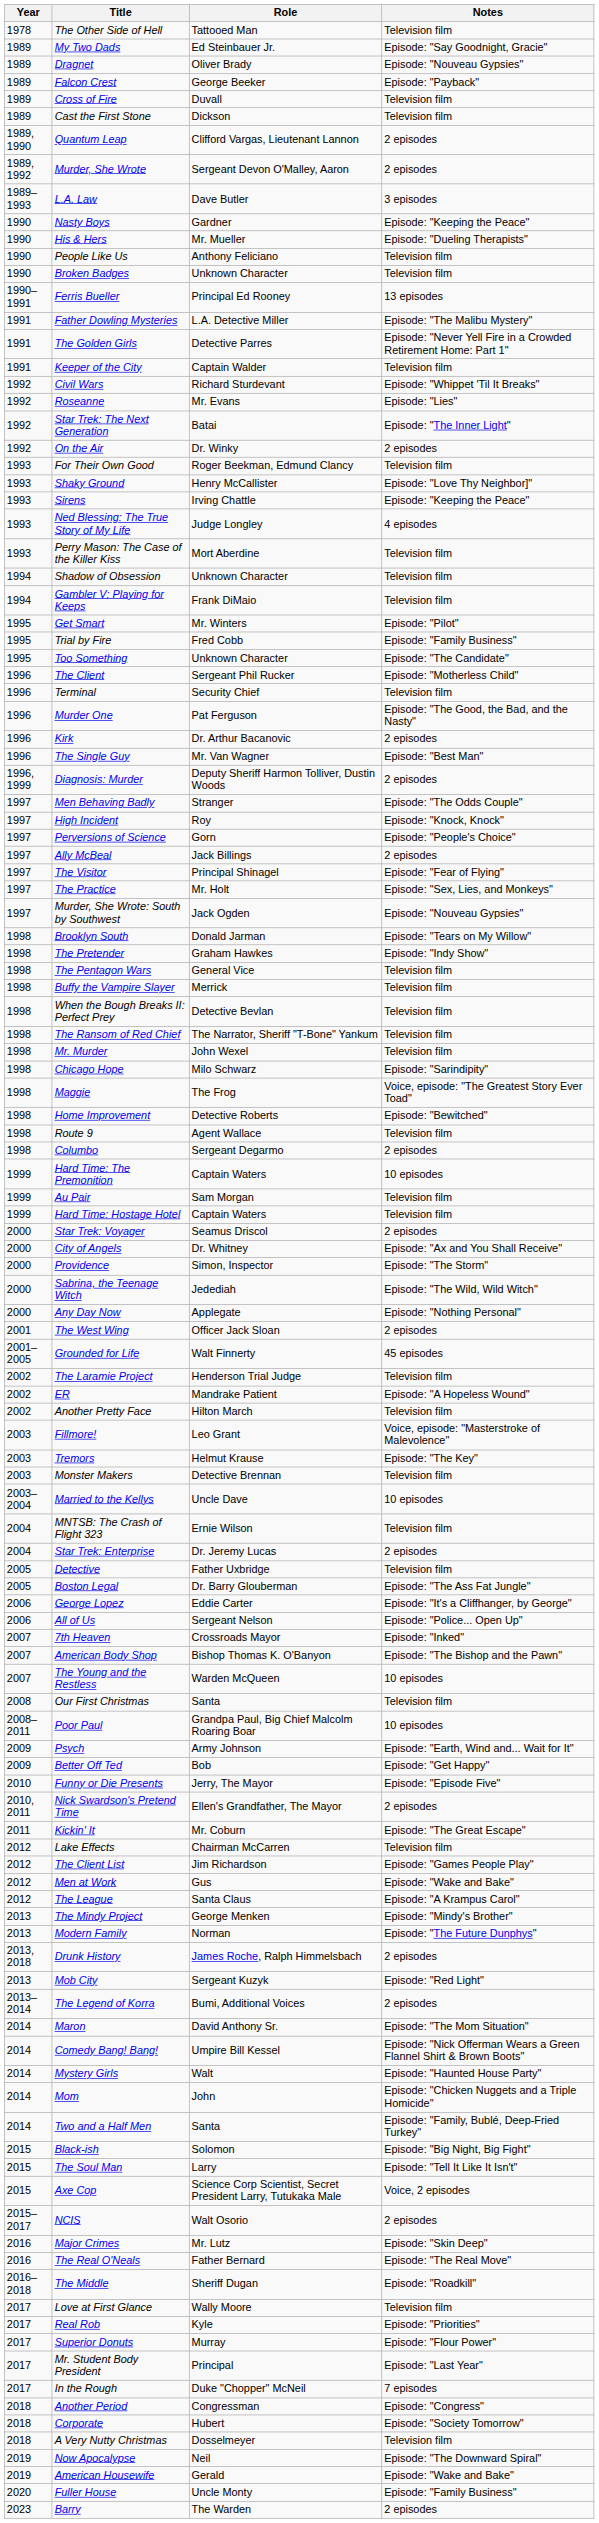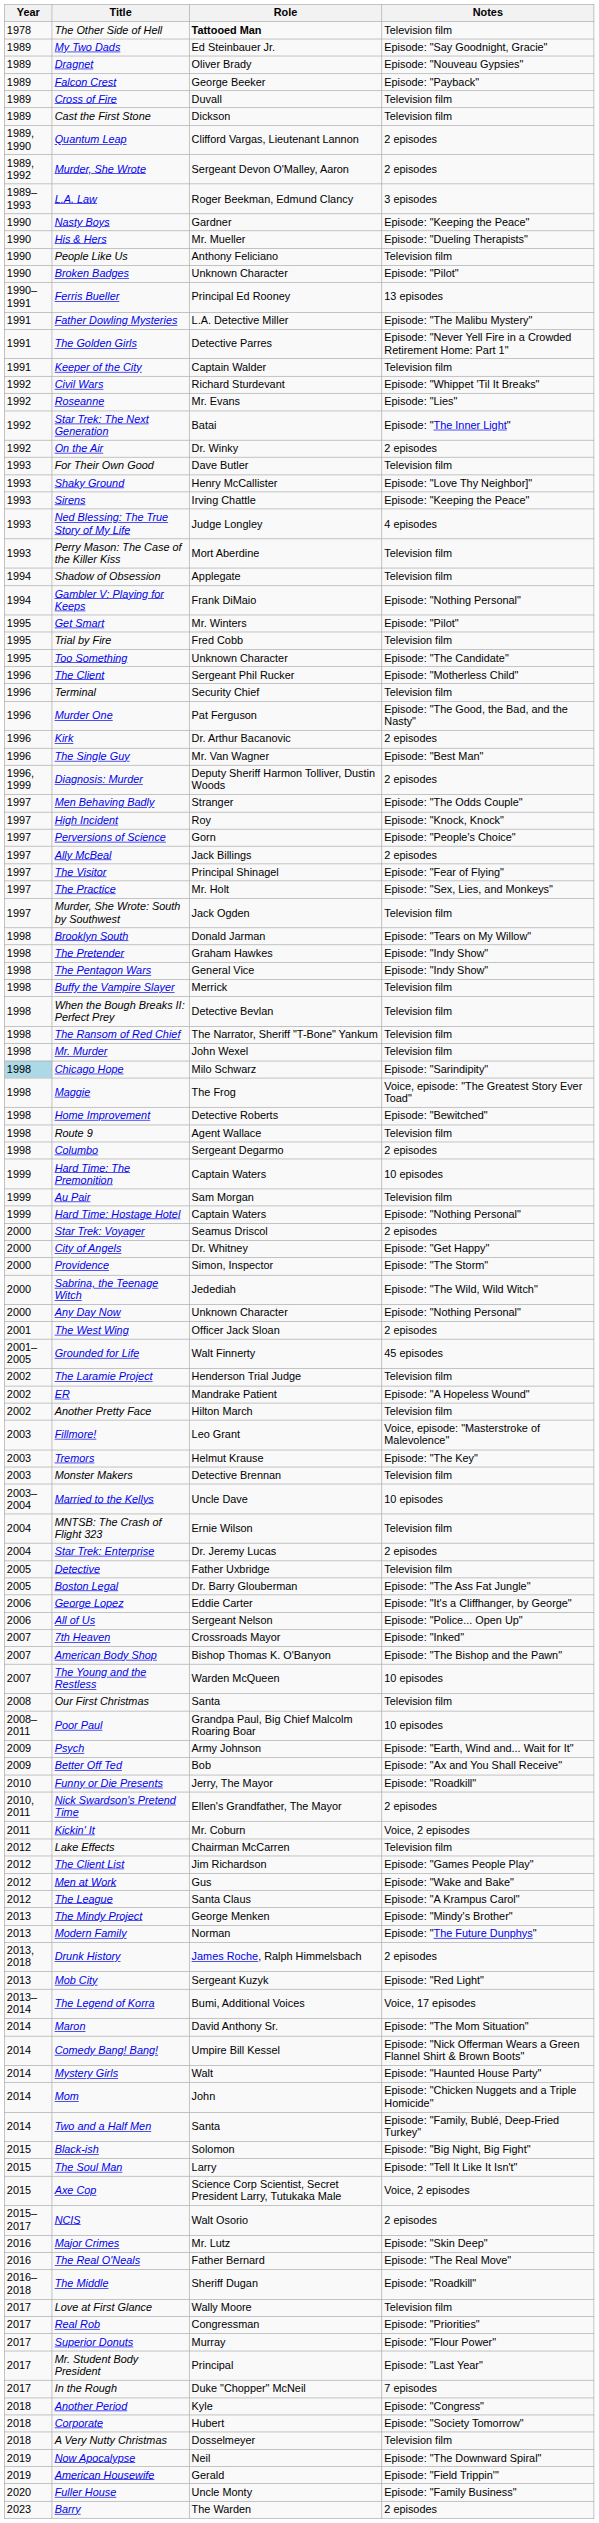The Other Side of Hell | Role: normal -> bold
L.A. Law | Role: Dave Butler -> Roger Beekman, Edmund Clancy
Broken Badges | Notes: Television film -> Episode: "Pilot"
For Their Own Good | Role: Roger Beekman, Edmund Clancy -> Dave Butler
Shadow of Obsession | Role: Unknown Character -> Applegate
Gambler V: Playing for Keeps | Notes: Television film -> Episode: "Nothing Personal"
Trial by Fire | Notes: Episode: "Family Business" -> Television film
Murder, She Wrote: South by Southwest | Notes: Episode: "Nouveau Gypsies" -> Television film
The Pentagon Wars | Notes: Television film -> Episode: "Indy Show"
Chicago Hope | Year: no background -> lightblue background
Hard Time: Hostage Hotel | Notes: Television film -> Episode: "Nothing Personal"
City of Angels | Notes: Episode: "Ax and You Shall Receive" -> Episode: "Get Happy"
Any Day Now | Role: Applegate -> Unknown Character
Better Off Ted | Notes: Episode: "Get Happy" -> Episode: "Ax and You Shall Receive"
Funny or Die Presents | Notes: Episode: "Episode Five" -> Episode: "Roadkill"
Kickin' It | Notes: Episode: "The Great Escape" -> Voice, 2 episodes
The Legend of Korra | Notes: 2 episodes -> Voice, 17 episodes
Real Rob | Role: Kyle -> Congressman
Another Period | Role: Congressman -> Kyle
American Housewife | Notes: Episode: "Wake and Bake" -> Episode: "Field Trippin'"
